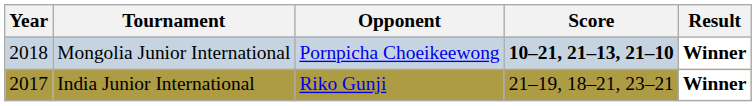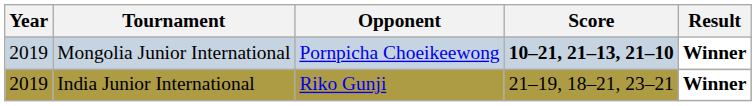Mongolia Junior International | Year: 2018 -> 2019
India Junior International | Year: 2017 -> 2019
